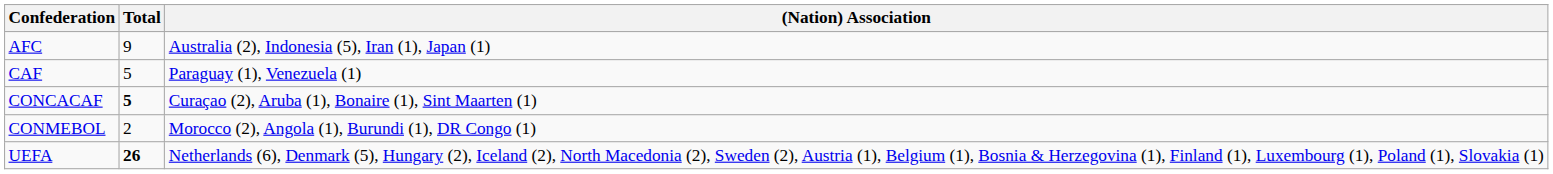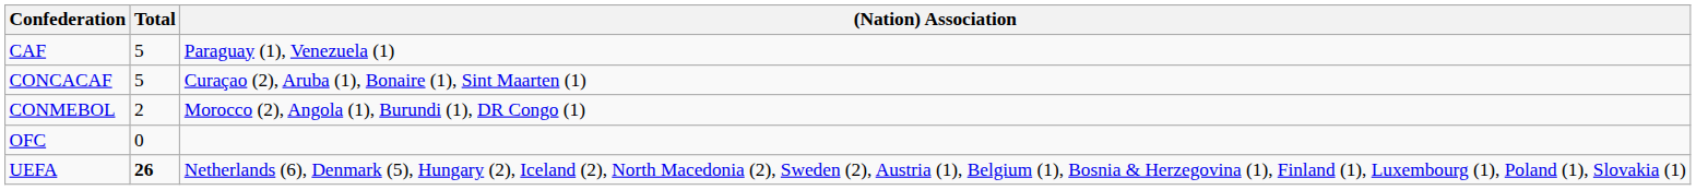- row: AFC | 9 | Australia (2), Indonesia (5), Iran (1), Japan (1)
CONCACAF | Total: bold -> normal
+ row: OFC | 0
